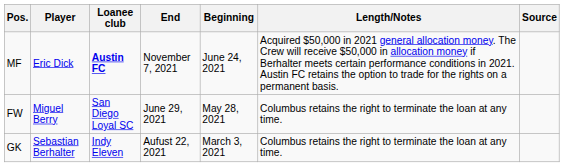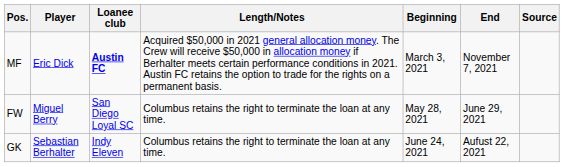columns swapped: Length/Notes <-> End
MF | Beginning: June 24, 2021 -> March 3, 2021
GK | Beginning: March 3, 2021 -> June 24, 2021
